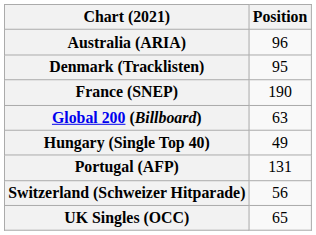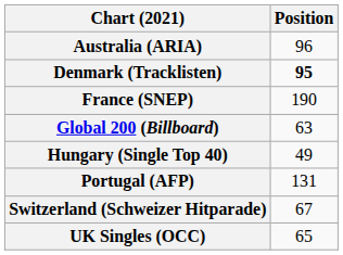Denmark (Tracklisten) | Position: normal -> bold
Switzerland (Schweizer Hitparade) | Position: 56 -> 67
